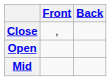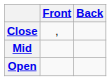rows swapped: Mid <-> Open
